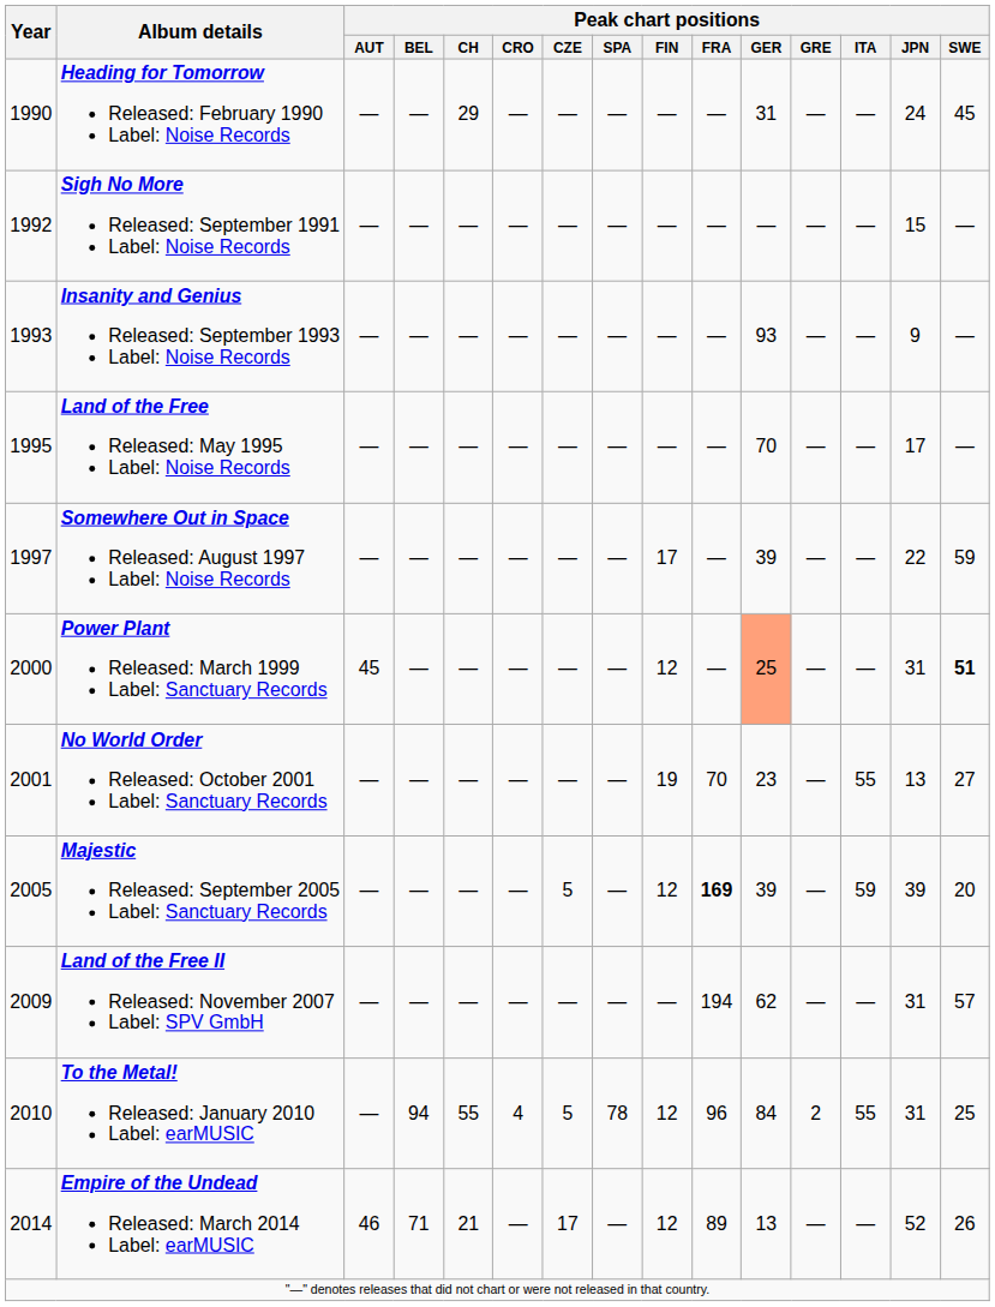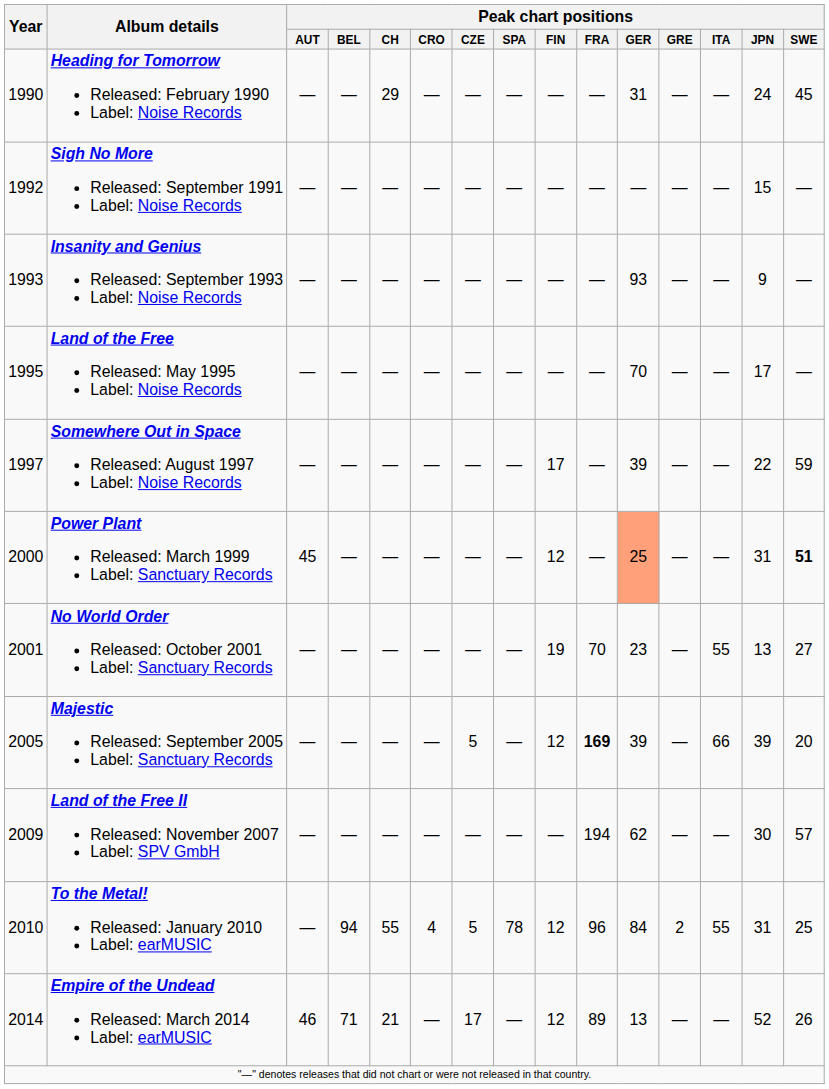Majestic Released: September 2005 Label: Sanctuary Records | Peak chart positions / ITA: 59 -> 66
Land of the Free II Released: November 2007 Label: SPV GmbH | Peak chart positions / JPN: 31 -> 30
